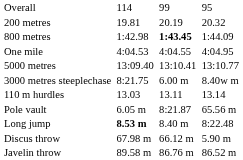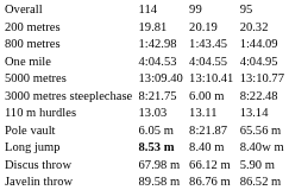800 metres | column 5: bold -> normal
3000 metres steeplechase | column 7: 8.40w m -> 8:22.48
Long jump | column 7: 8:22.48 -> 8.40w m
